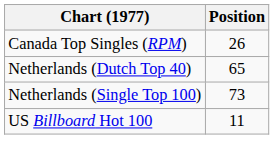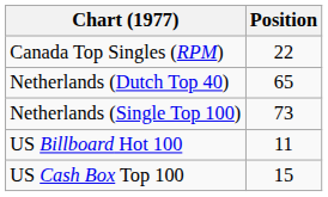Canada Top Singles (RPM) | Position: 26 -> 22
+ row: US Cash Box Top 100 | 15
